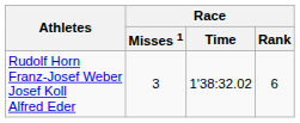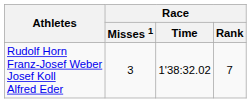Rudolf Horn Franz-Josef Weber Josef Koll Alfred Eder | Race / Rank: 6 -> 7
